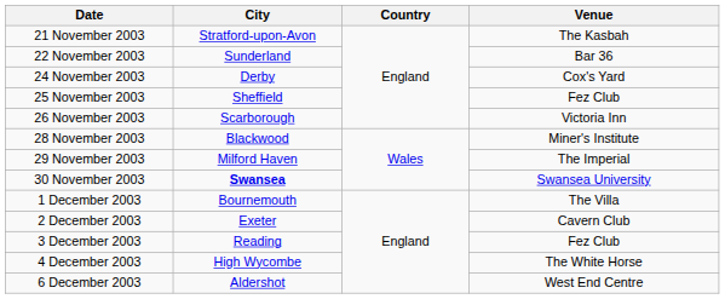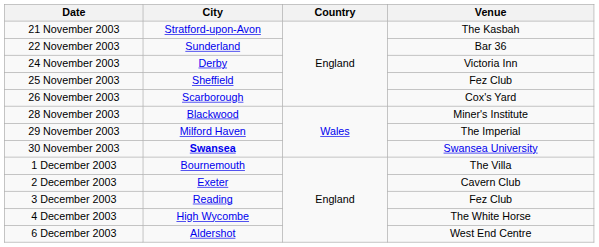24 November 2003 | Venue: Cox's Yard -> Victoria Inn
26 November 2003 | Venue: Victoria Inn -> Cox's Yard
